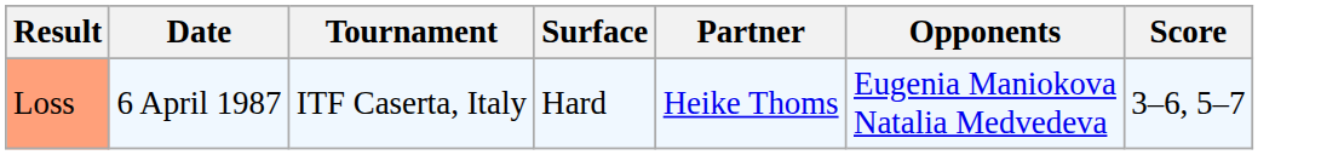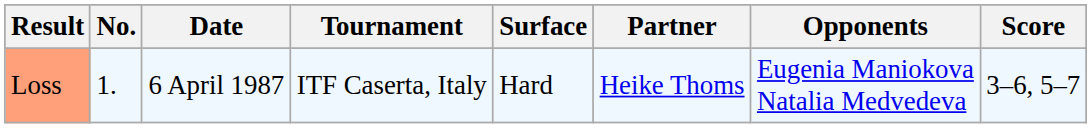+ column: No. | 1.
